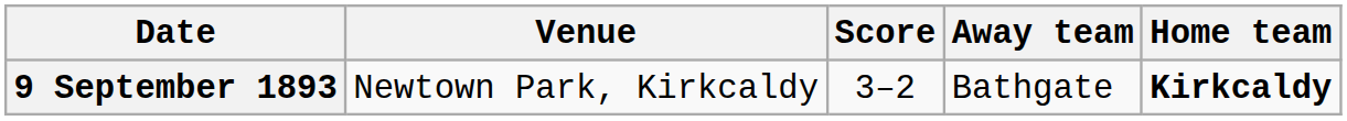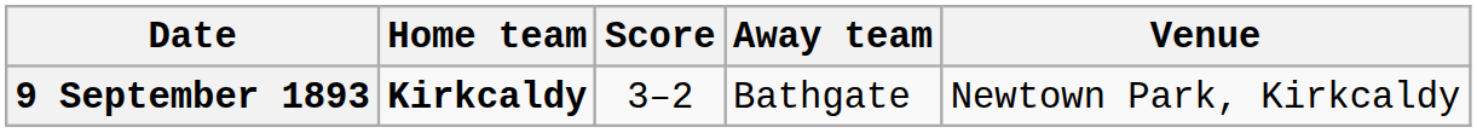columns swapped: Home team <-> Venue
